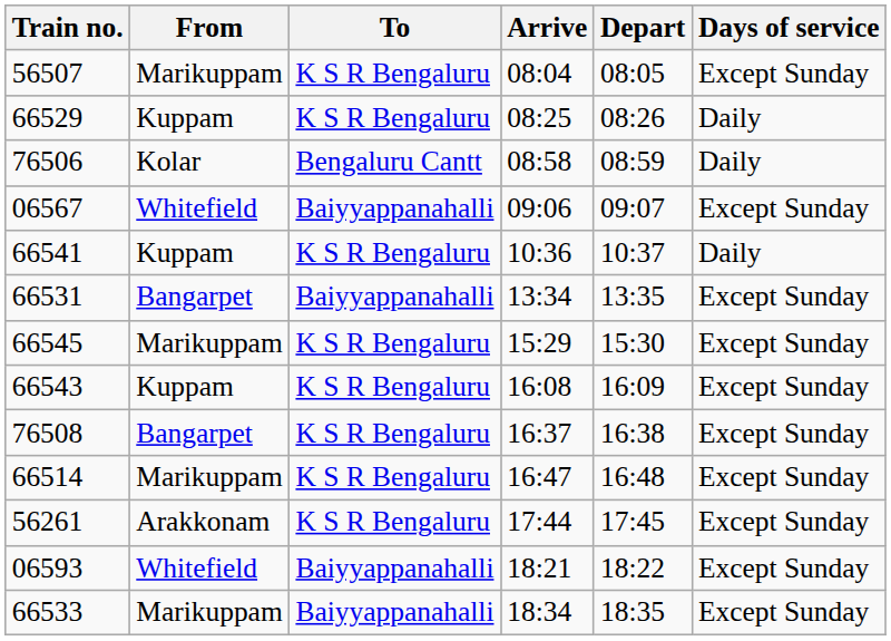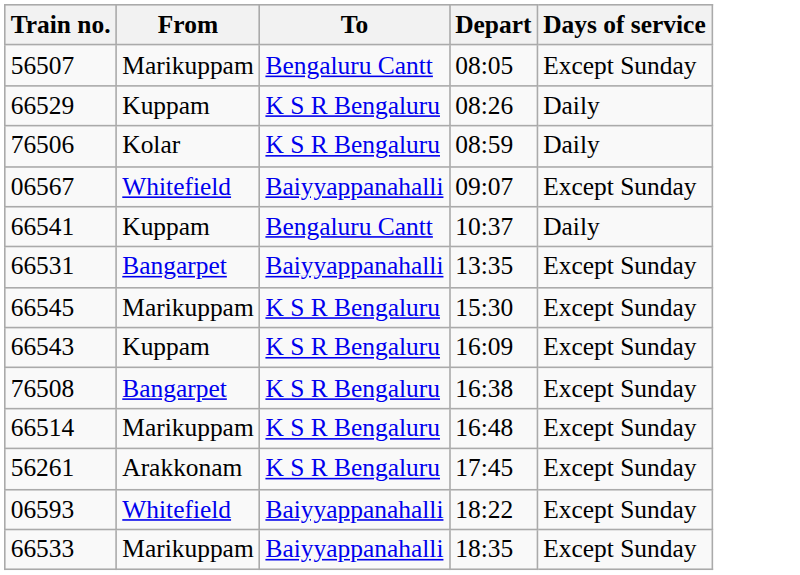- column: Arrive | 08:04 | 08:25 | 08:58 | 09:06 | 10:36 | 13:34 | 15:29 | 16:08 | 16:37 | 16:47 | 17:44 | 18:21 | 18:34
56507 | To: K S R Bengaluru -> Bengaluru Cantt
76506 | To: Bengaluru Cantt -> K S R Bengaluru
66541 | To: K S R Bengaluru -> Bengaluru Cantt
